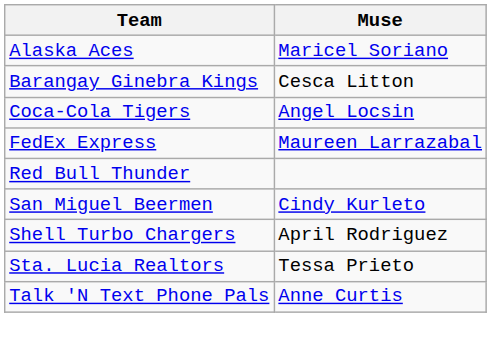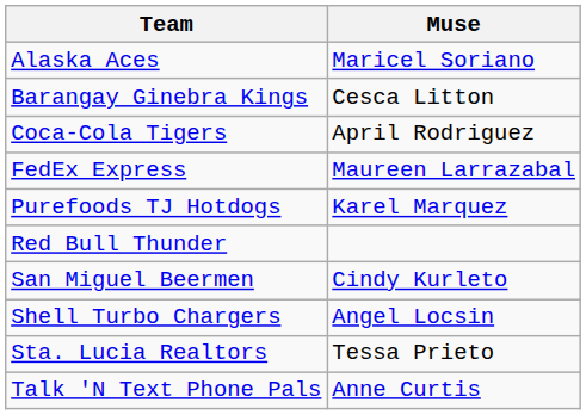Coca-Cola Tigers | Muse: Angel Locsin -> April Rodriguez
+ row: Purefoods TJ Hotdogs | Karel Marquez
Shell Turbo Chargers | Muse: April Rodriguez -> Angel Locsin
